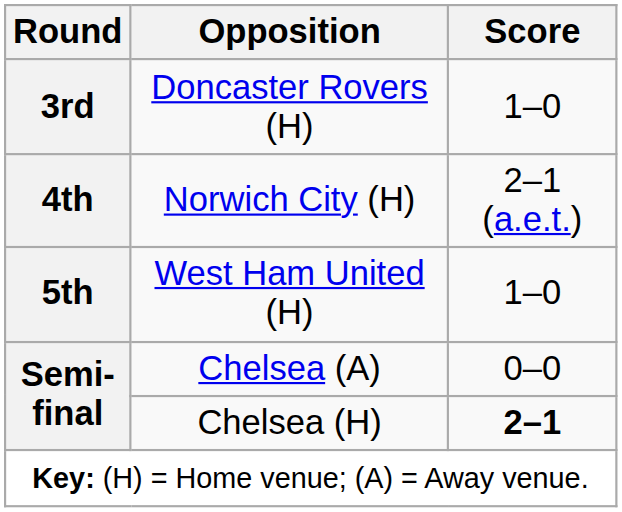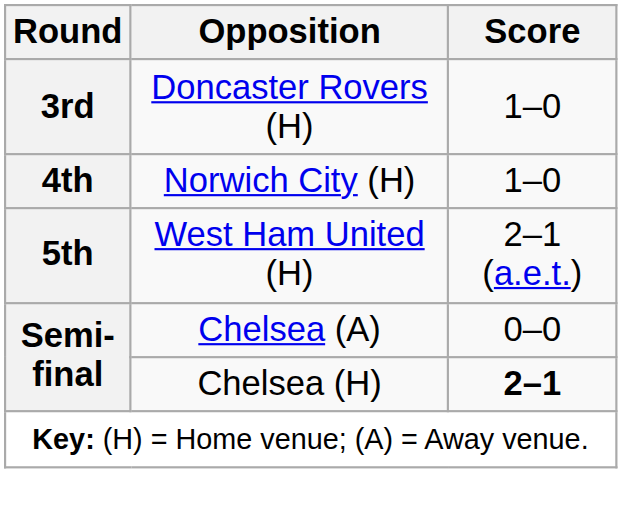Norwich City (H) | Score: 2–1 (a.e.t.) -> 1–0
West Ham United (H) | Score: 1–0 -> 2–1 (a.e.t.)
